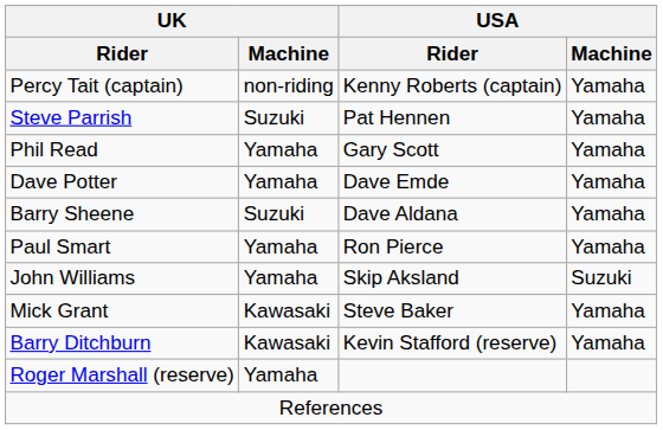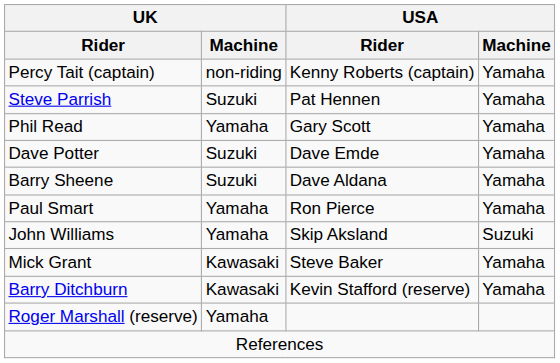Dave Potter | UK / Machine: Yamaha -> Suzuki
